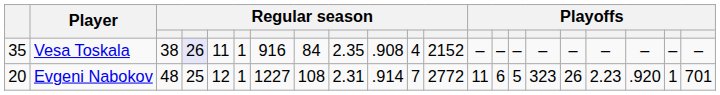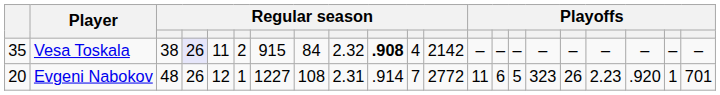Vesa Toskala | column 6: 1 -> 2
Vesa Toskala | column 7: 916 -> 915
Vesa Toskala | column 9: 2.35 -> 2.32
Vesa Toskala | column 10: normal -> bold
Vesa Toskala | column 12: 2152 -> 2142
Evgeni Nabokov | column 4: 25 -> 26
